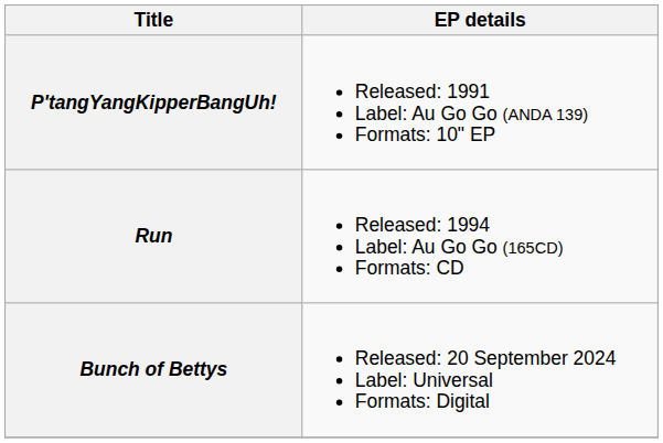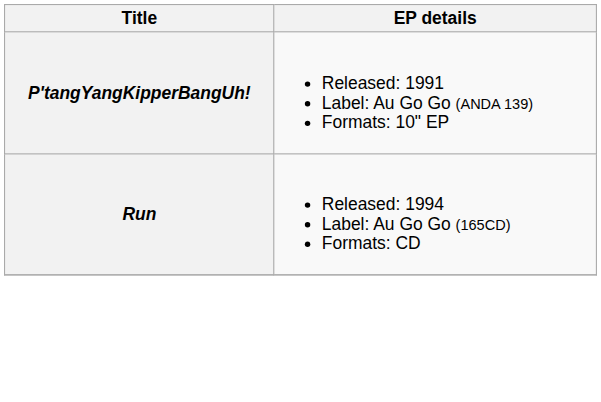- row: Bunch of Bettys | Released: 20 September 2024 Label: Universal Formats: Digital
